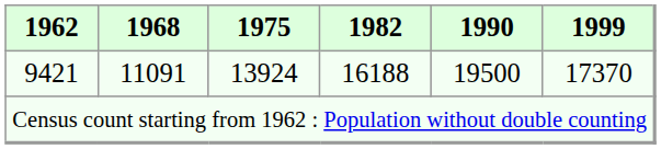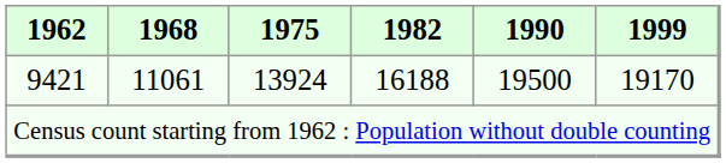9421 | 1968: 11091 -> 11061
9421 | 1999: 17370 -> 19170
